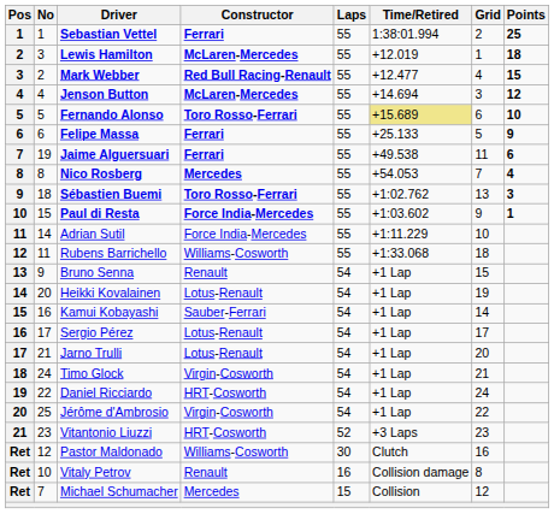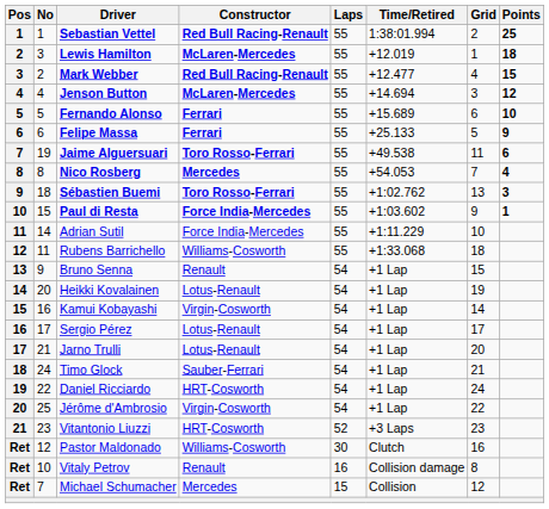Sebastian Vettel | Constructor: Ferrari -> Red Bull Racing-Renault
Fernando Alonso | Constructor: Toro Rosso-Ferrari -> Ferrari
Fernando Alonso | Time/Retired: khaki background -> no background
Jaime Alguersuari | Constructor: Ferrari -> Toro Rosso-Ferrari
Kamui Kobayashi | Constructor: Sauber-Ferrari -> Virgin-Cosworth
Timo Glock | Constructor: Virgin-Cosworth -> Sauber-Ferrari
